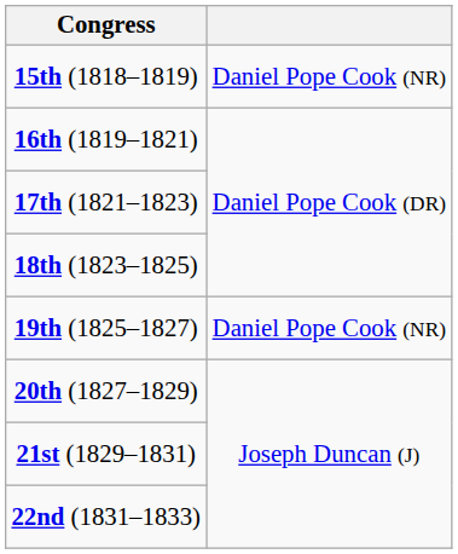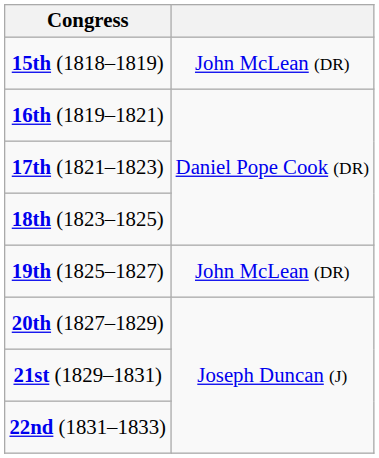15th (1818–1819) | column 2: Daniel Pope Cook (NR) -> John McLean (DR)
19th (1825–1827) | column 2: Daniel Pope Cook (NR) -> John McLean (DR)
